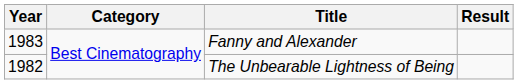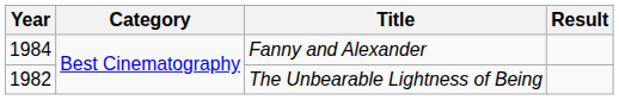Fanny and Alexander | Year: 1983 -> 1984
